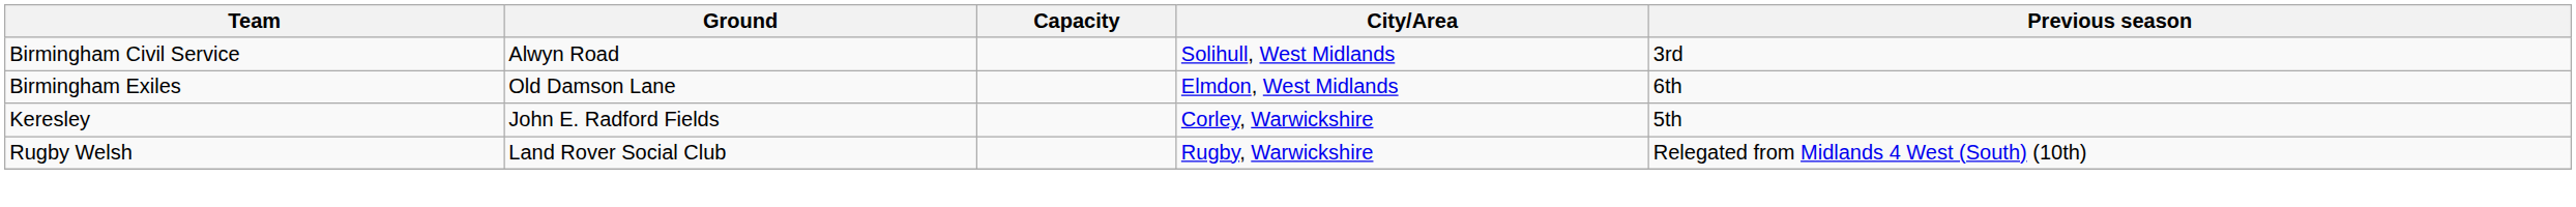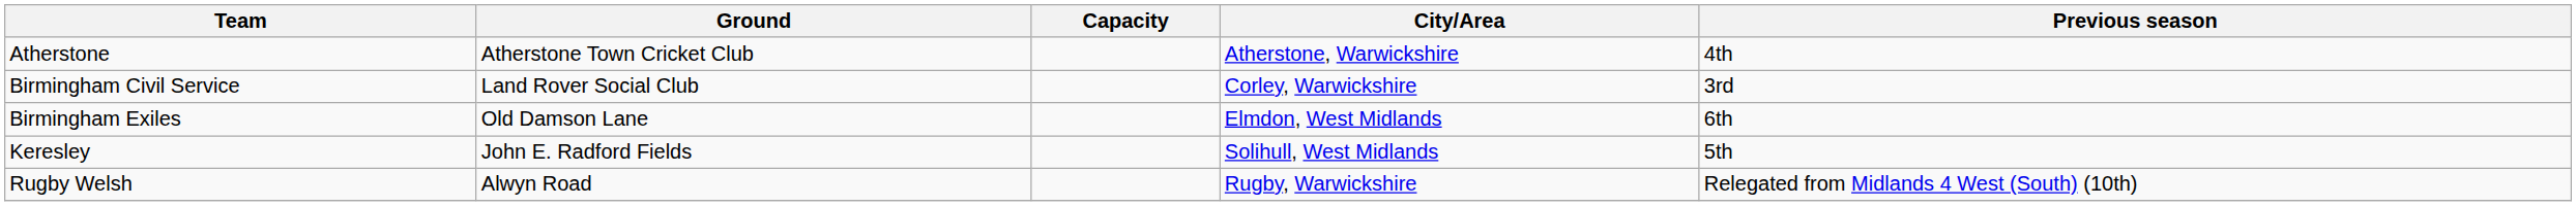+ row: Atherstone | Atherstone Town Cricket Club | Atherstone, Warwickshire | 4th
Birmingham Civil Service | Ground: Alwyn Road -> Land Rover Social Club
Birmingham Civil Service | City/Area: Solihull, West Midlands -> Corley, Warwickshire
Keresley | City/Area: Corley, Warwickshire -> Solihull, West Midlands
Rugby Welsh | Ground: Land Rover Social Club -> Alwyn Road
